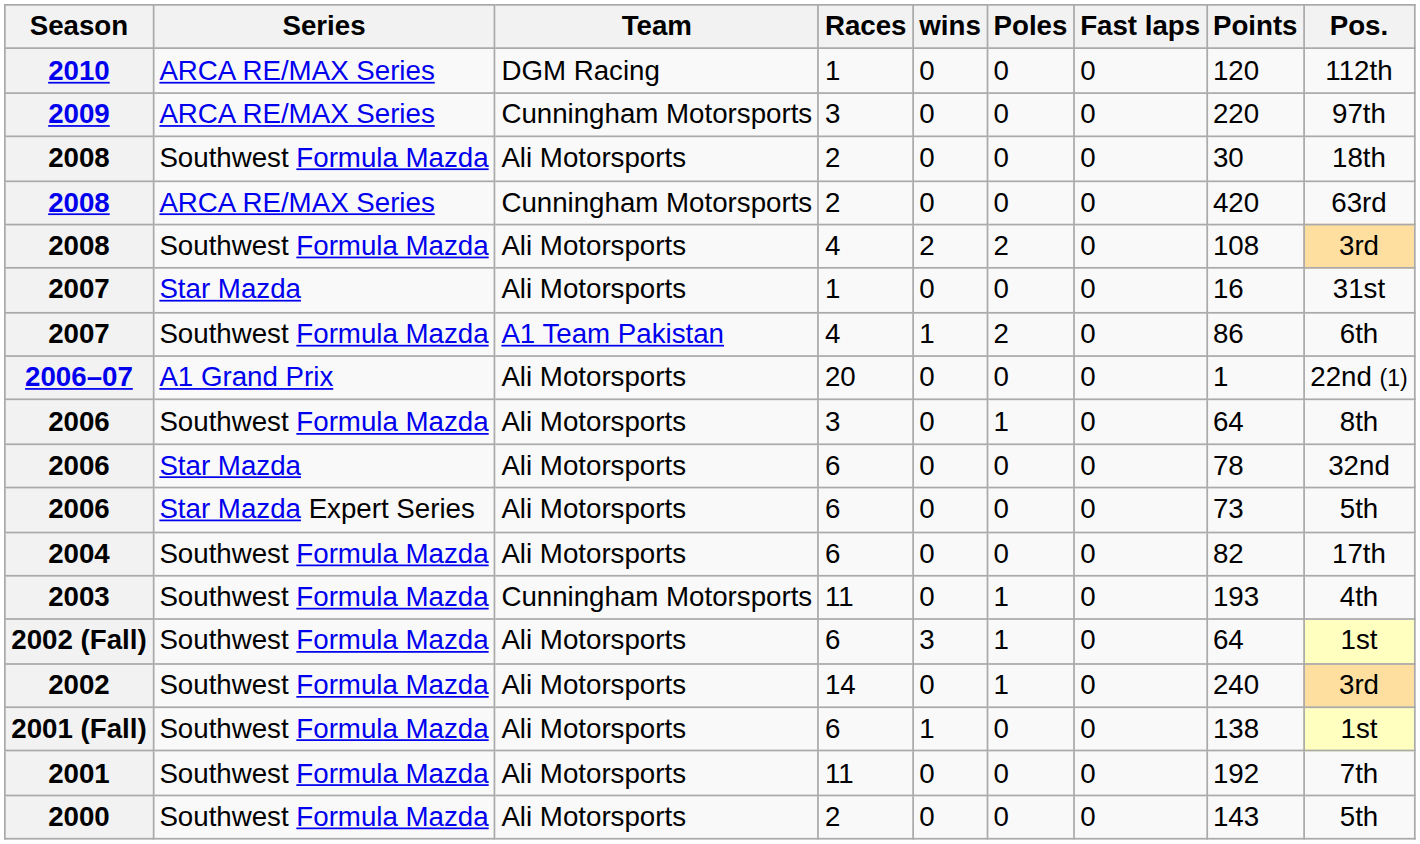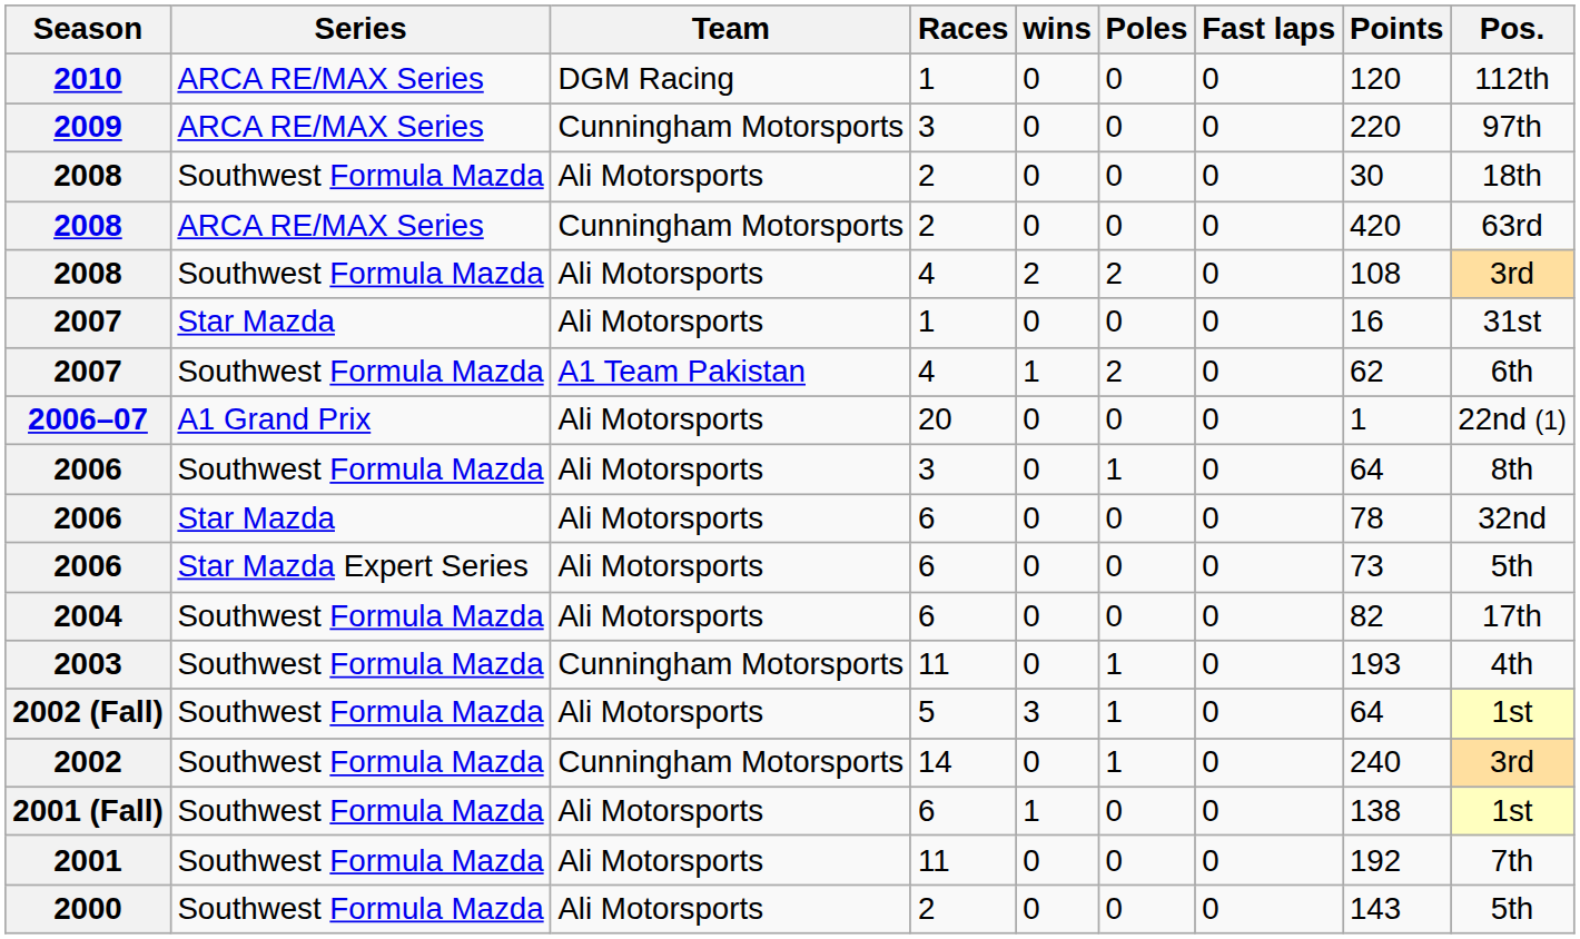2007 / Southwest Formula Mazda | Points: 86 -> 62
2002 (Fall) | Races: 6 -> 5
2002 | Team: Ali Motorsports -> Cunningham Motorsports
